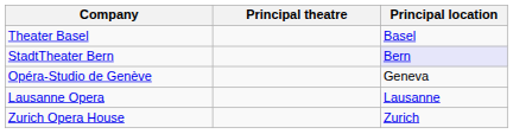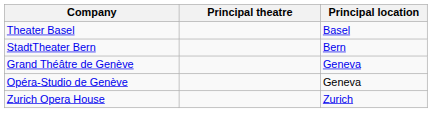StadtTheater Bern | Principal location: lavender background -> no background
+ row: Grand Théâtre de Genève | Geneva
- row: Lausanne Opera | Lausanne
